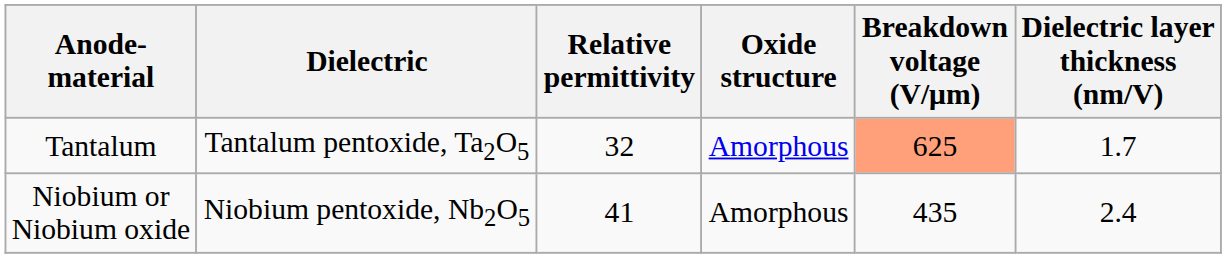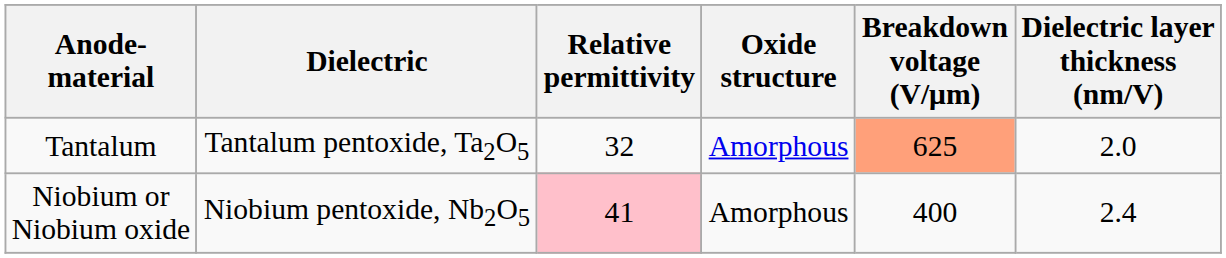Tantalum | Dielectric layer thickness (nm/V): 1.7 -> 2.0
Niobium or Niobium oxide | Relative permittivity: no background -> pink background
Niobium or Niobium oxide | Breakdown voltage (V/μm): 435 -> 400
